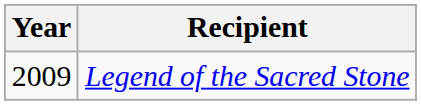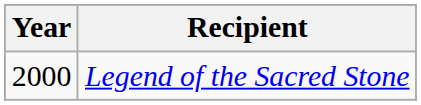Legend of the Sacred Stone | Year: 2009 -> 2000
